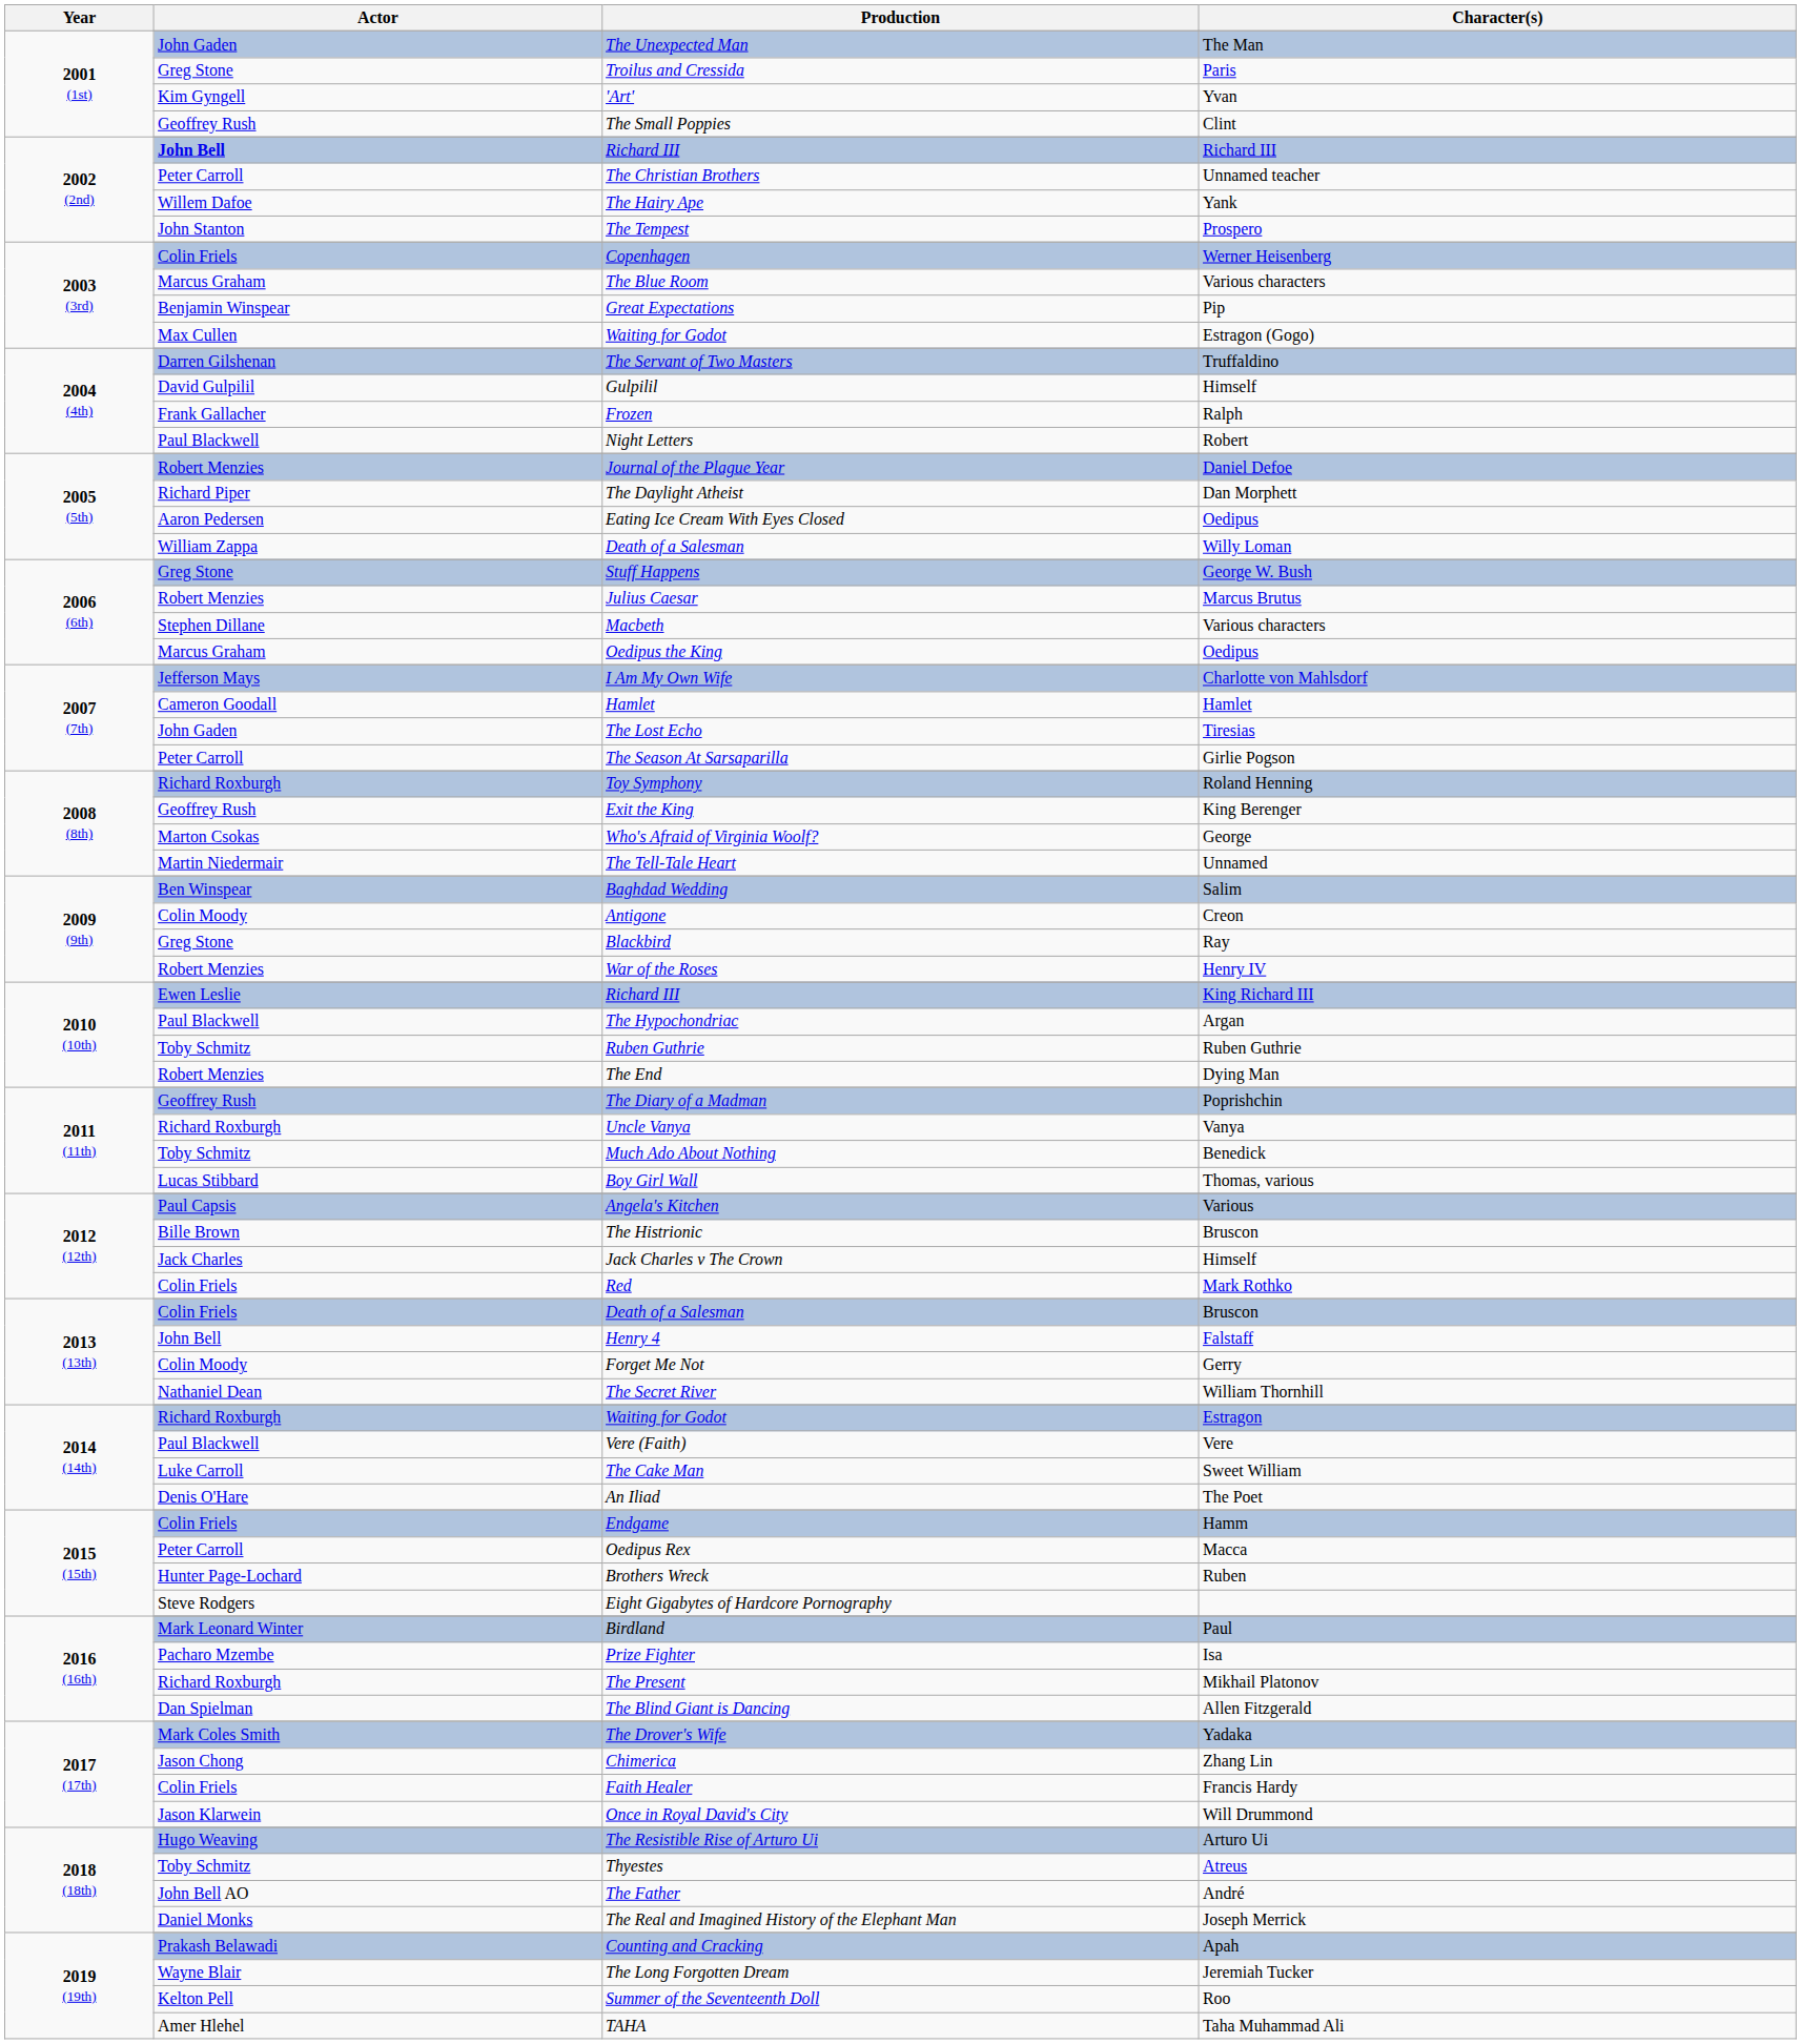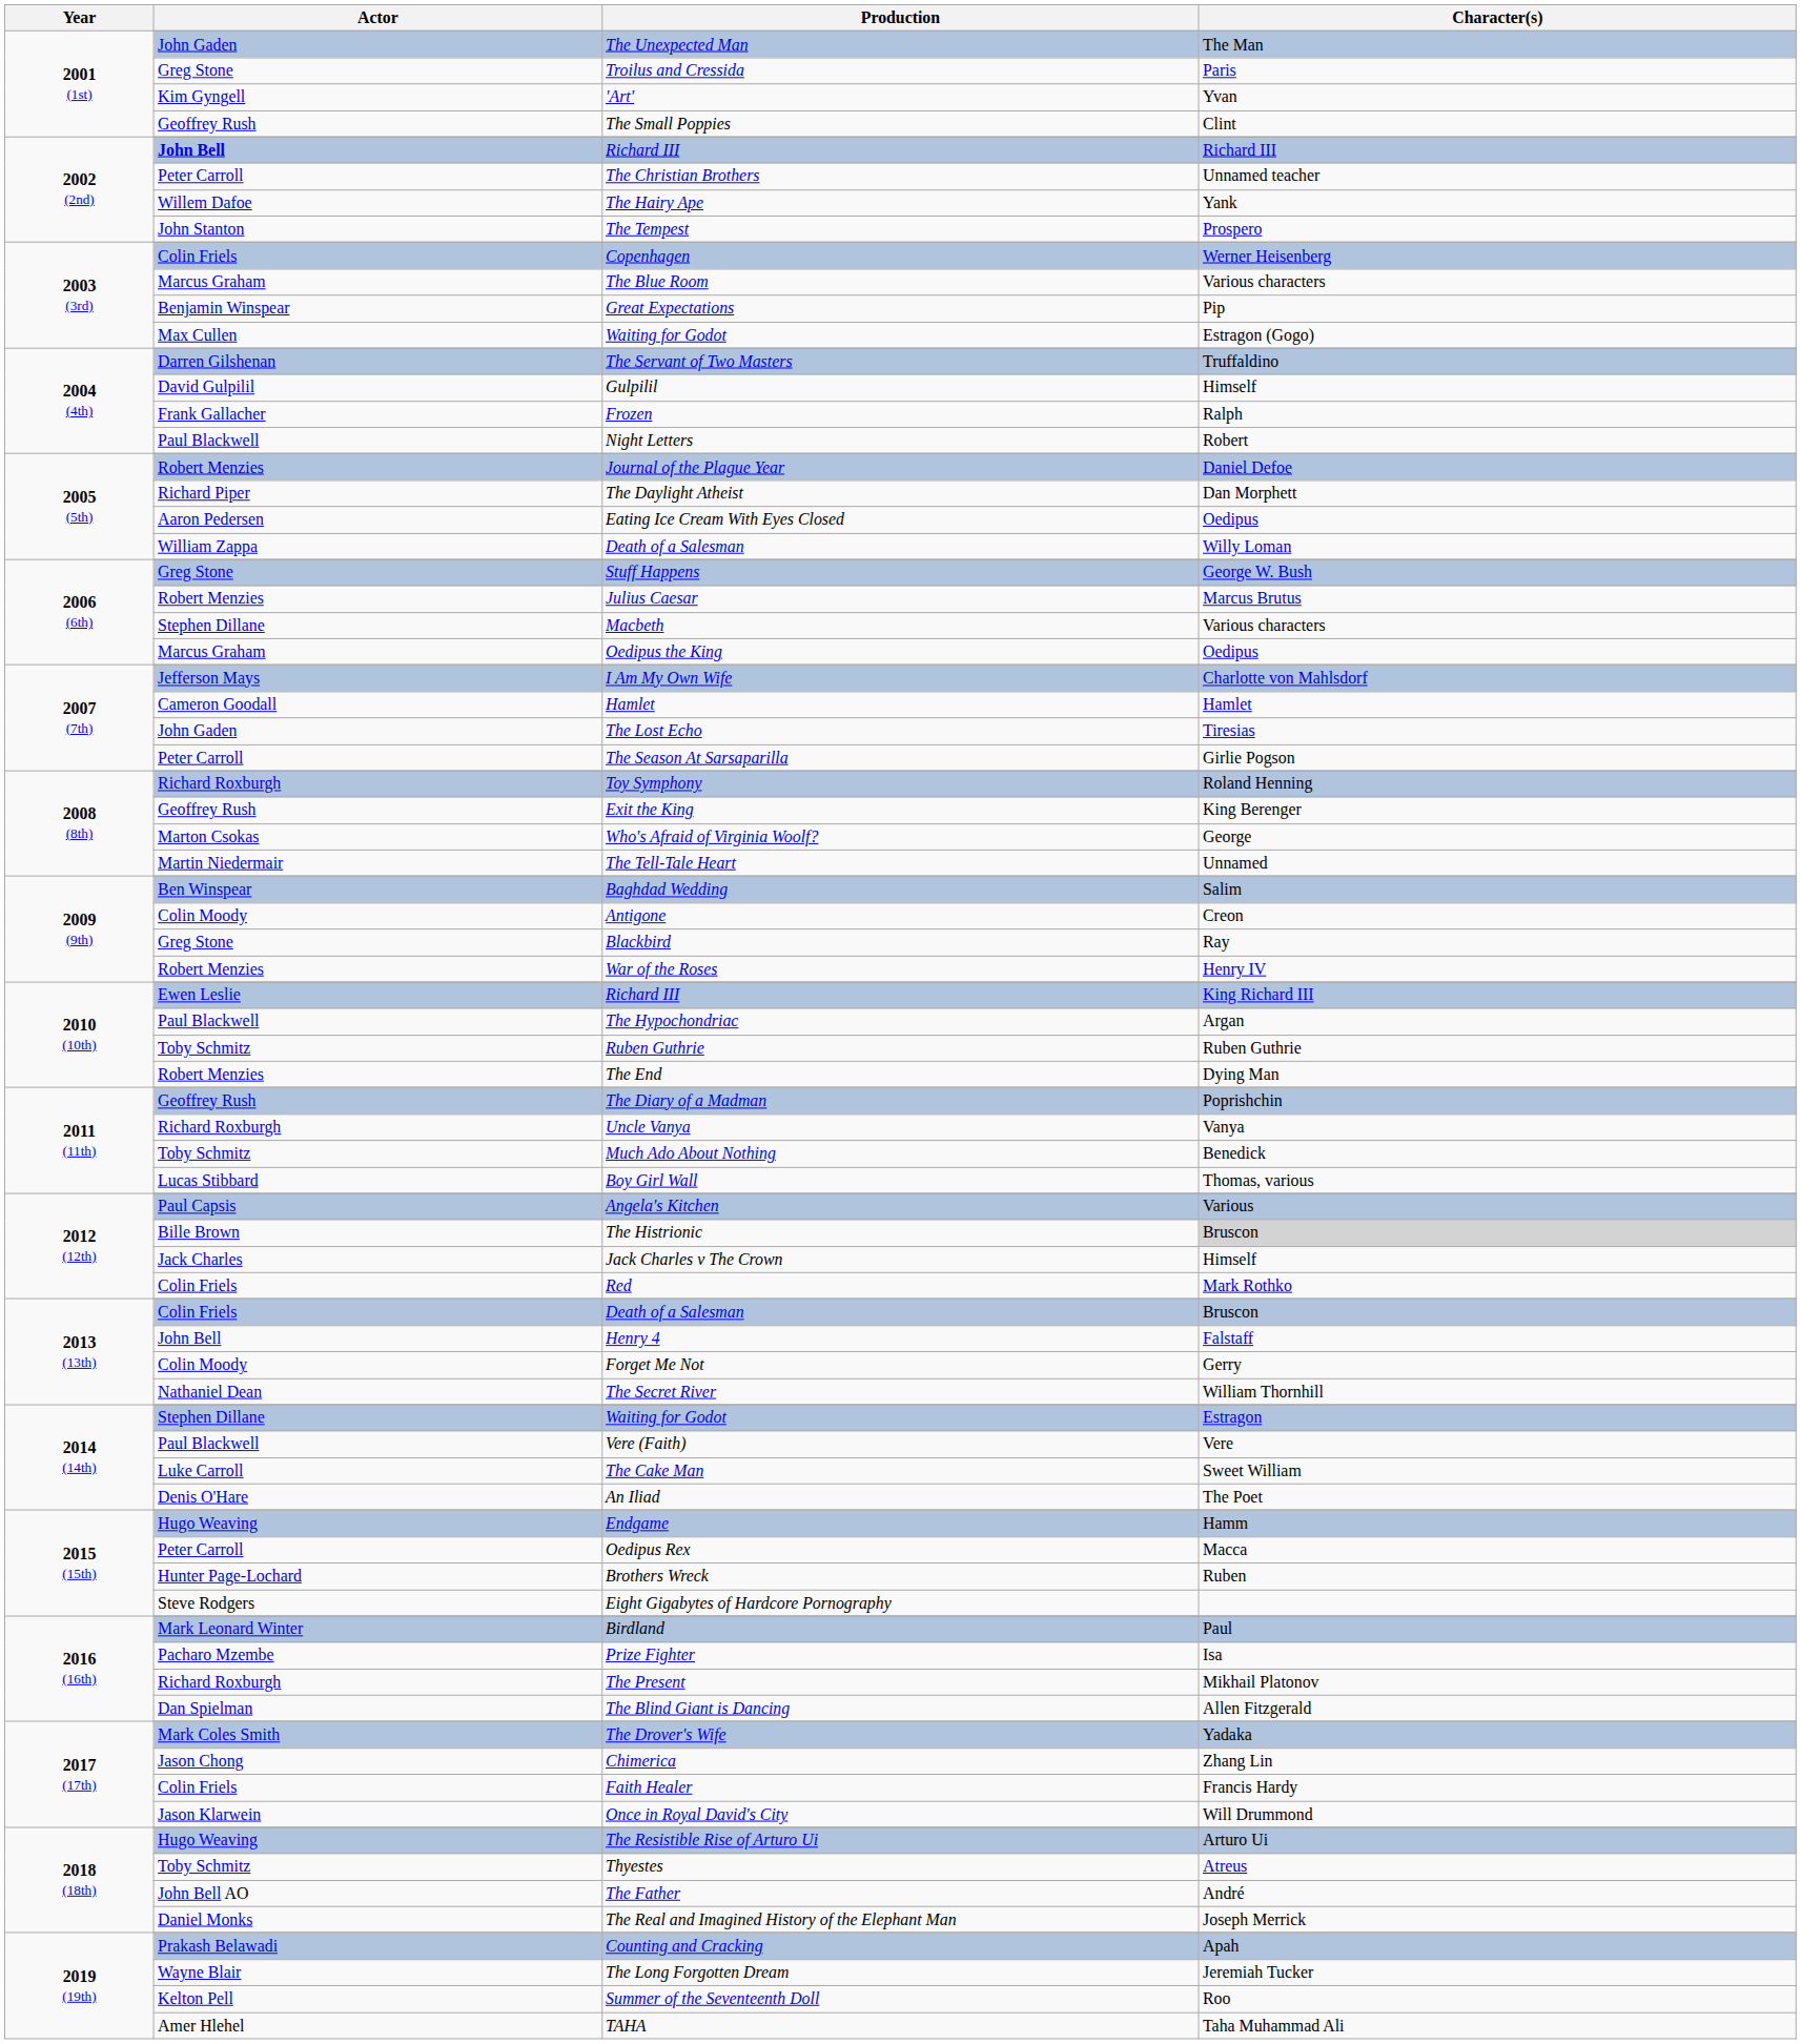The Histrionic | Character(s): no background -> lightgrey background
2014 (14th) / Waiting for Godot | Actor: Richard Roxburgh -> Stephen Dillane
Endgame | Actor: Colin Friels -> Hugo Weaving
